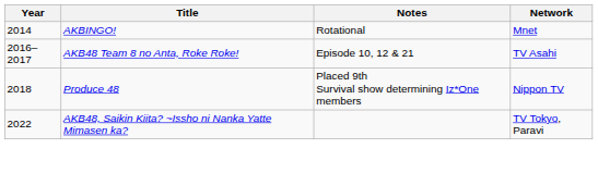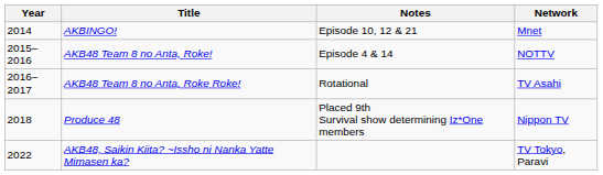AKBINGO! | Notes: Rotational -> Episode 10, 12 & 21
+ row: 2015–2016 | AKB48 Team 8 no Anta, Roke! | Episode 4 & 14 | NOTTV
AKB48 Team 8 no Anta, Roke Roke! | Notes: Episode 10, 12 & 21 -> Rotational
